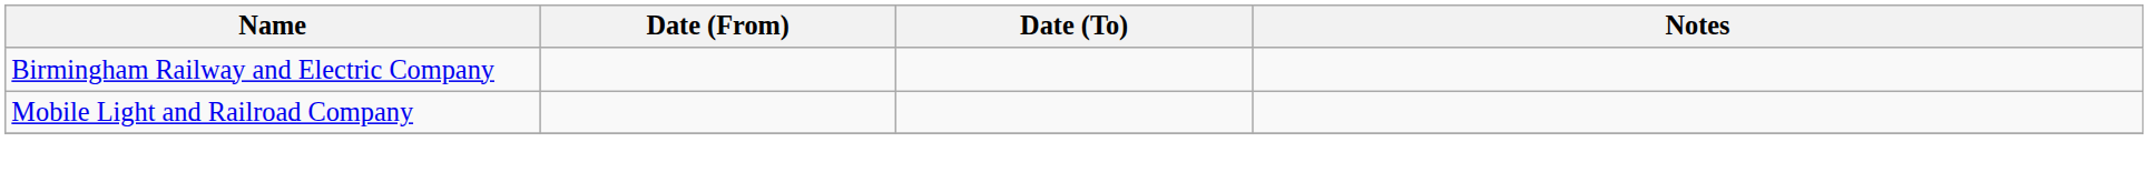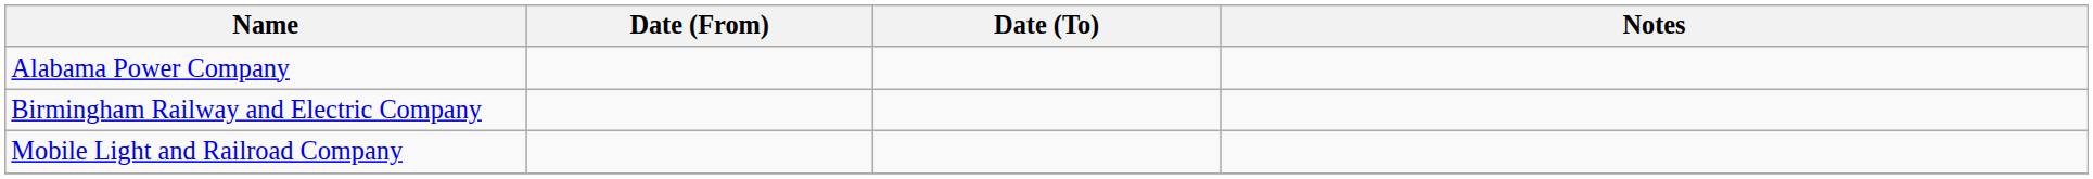+ row: Alabama Power Company
